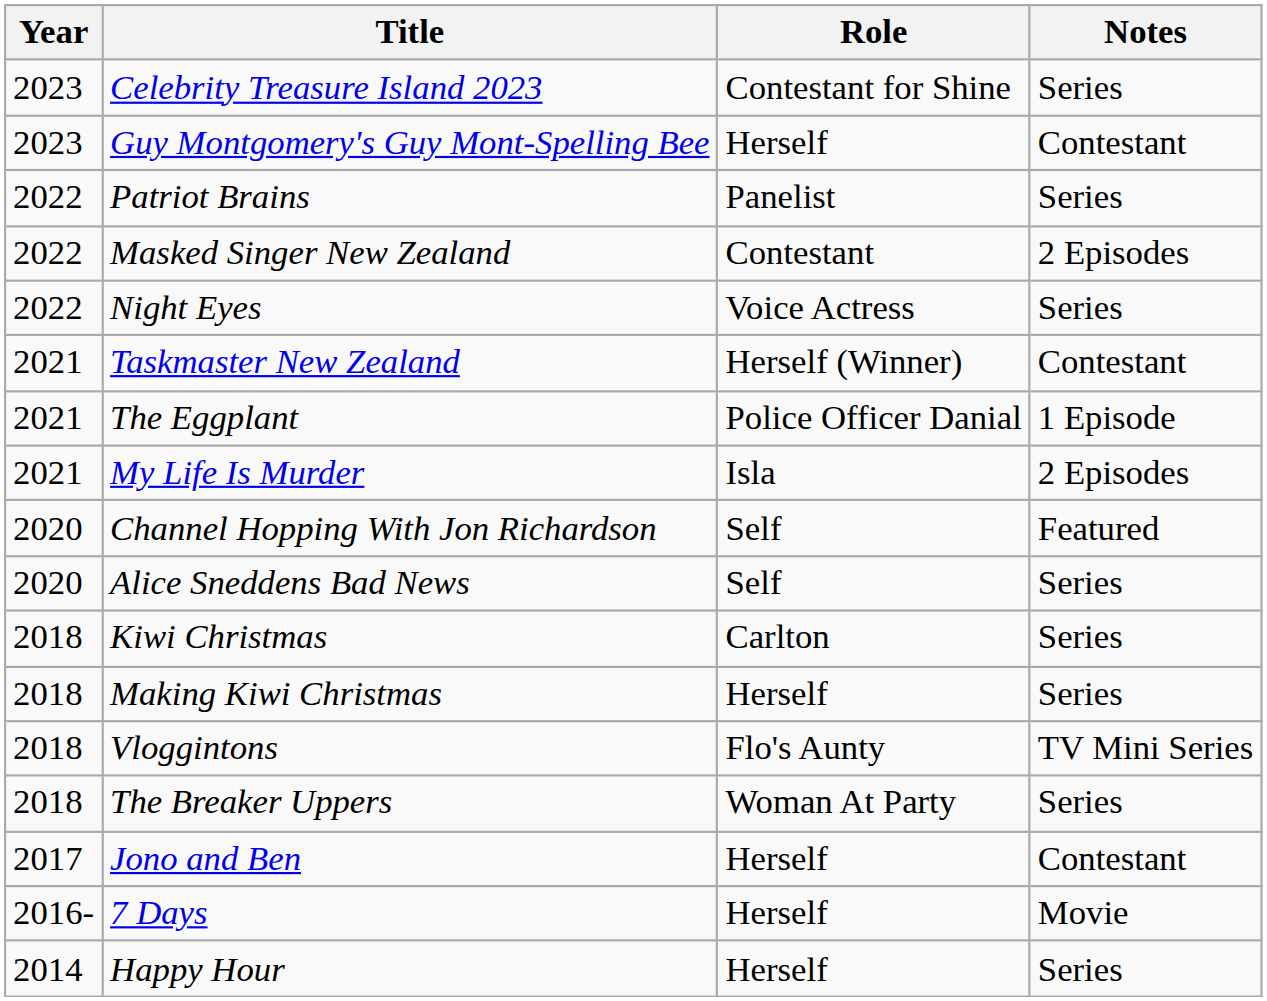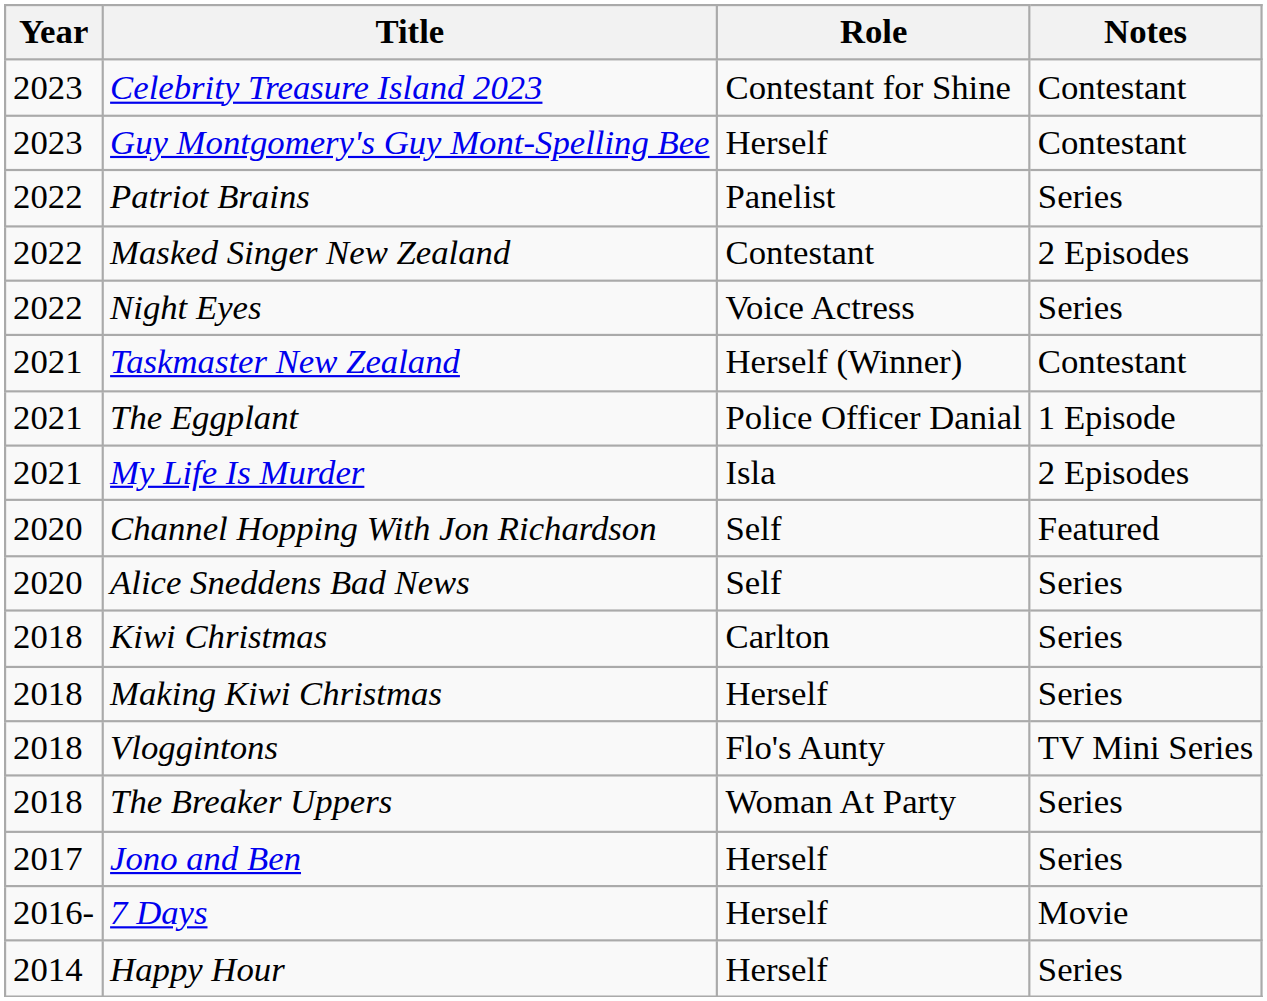Celebrity Treasure Island 2023 | Notes: Series -> Contestant
Jono and Ben | Notes: Contestant -> Series
